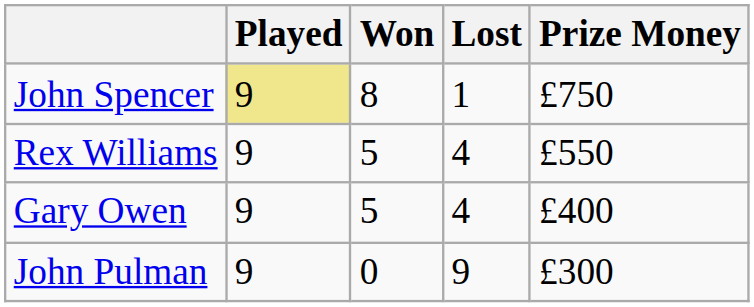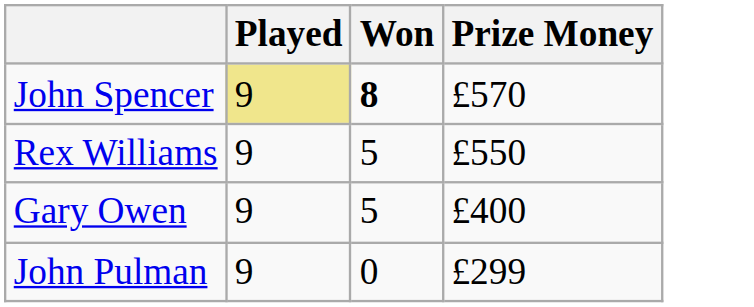- column: Lost | 1 | 4 | 4 | 9
John Spencer | Won: normal -> bold
John Spencer | Prize Money: £750 -> £570
John Pulman | Prize Money: £300 -> £299
